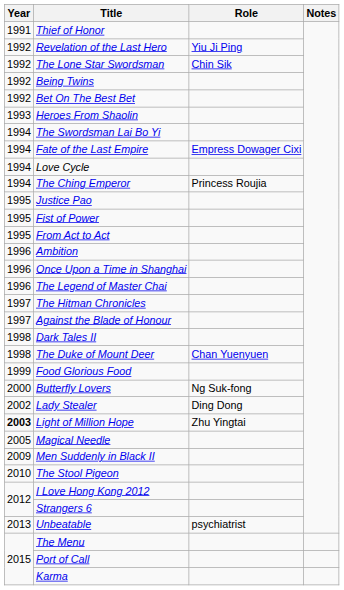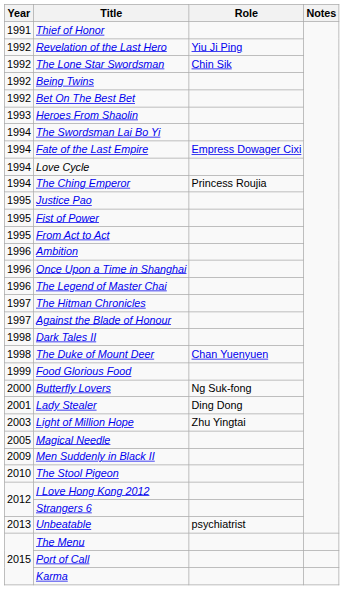Lady Stealer | Year: 2002 -> 2001
Light of Million Hope | Year: bold -> normal
